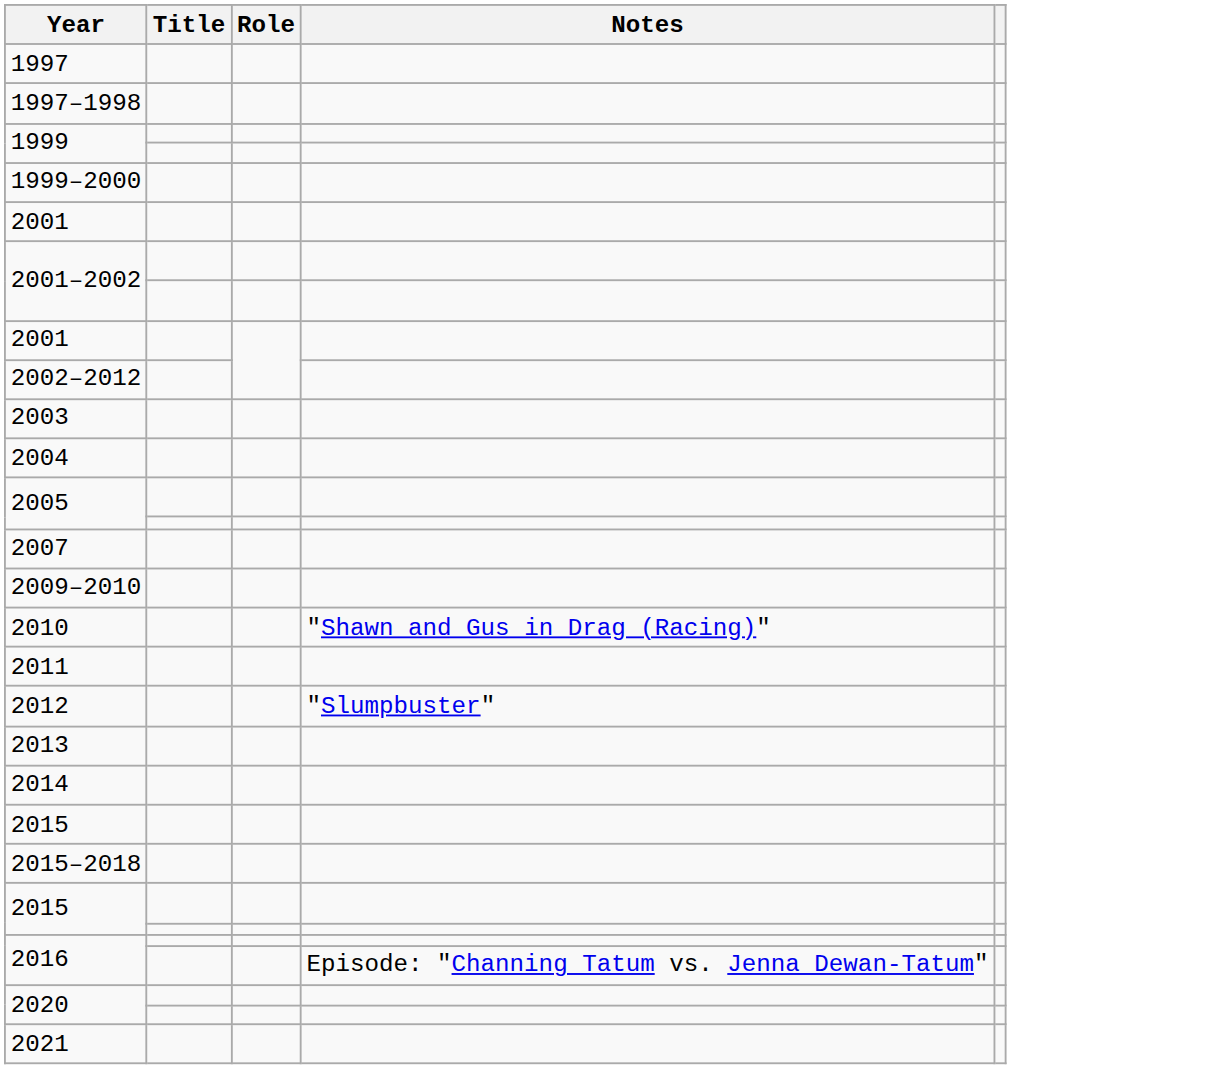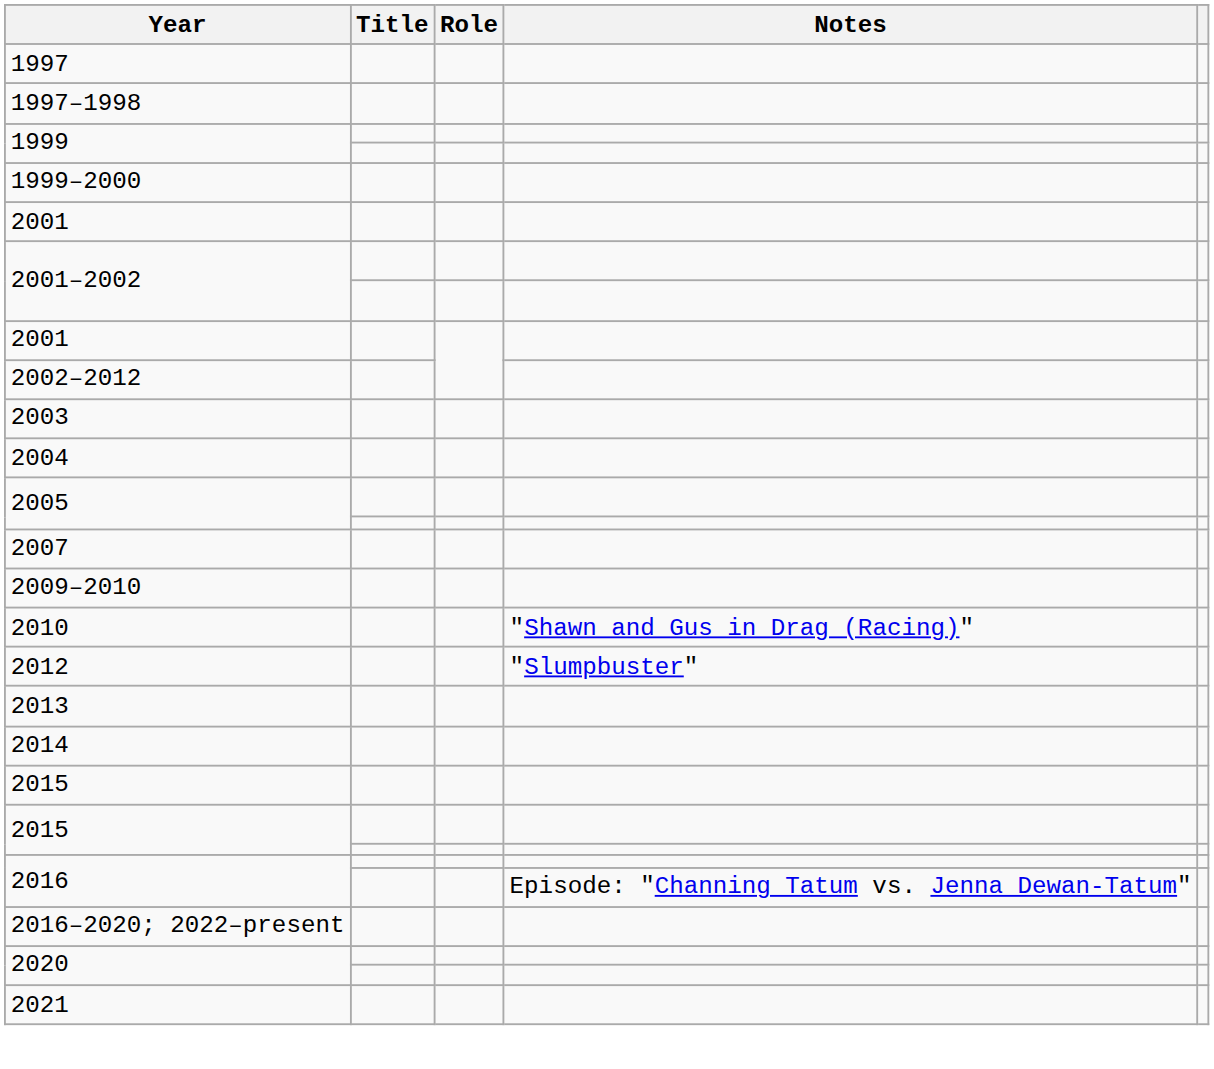- row: 2011
- row: 2015–2018
+ row: 2016–2020; 2022–present
